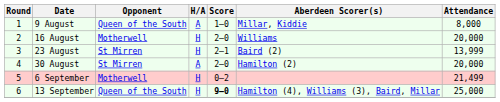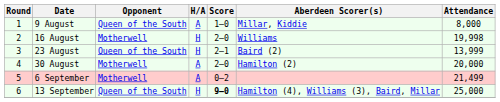16 August | Attendance: 20,000 -> 19,998
23 August | Opponent: St Mirren -> Queen of the South
30 August | Opponent: St Mirren -> Motherwell
6 September | H/A: H -> A
